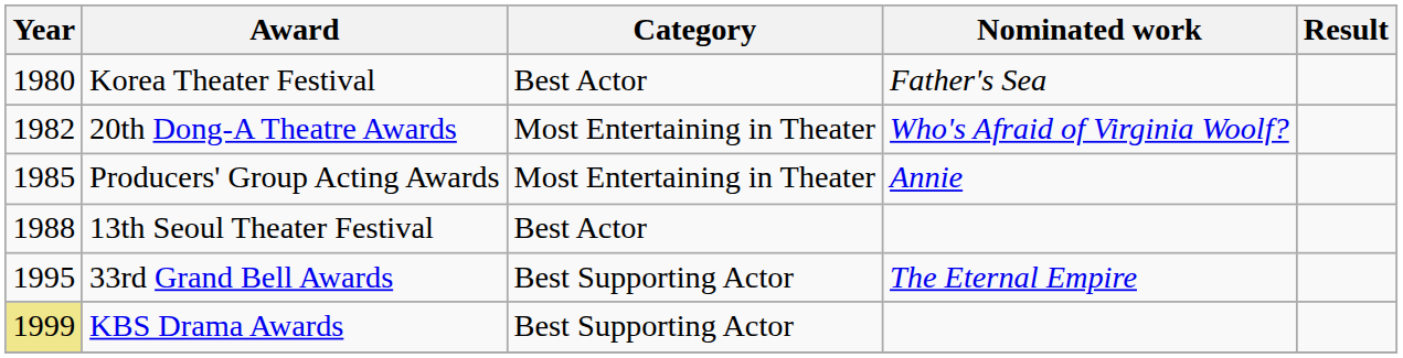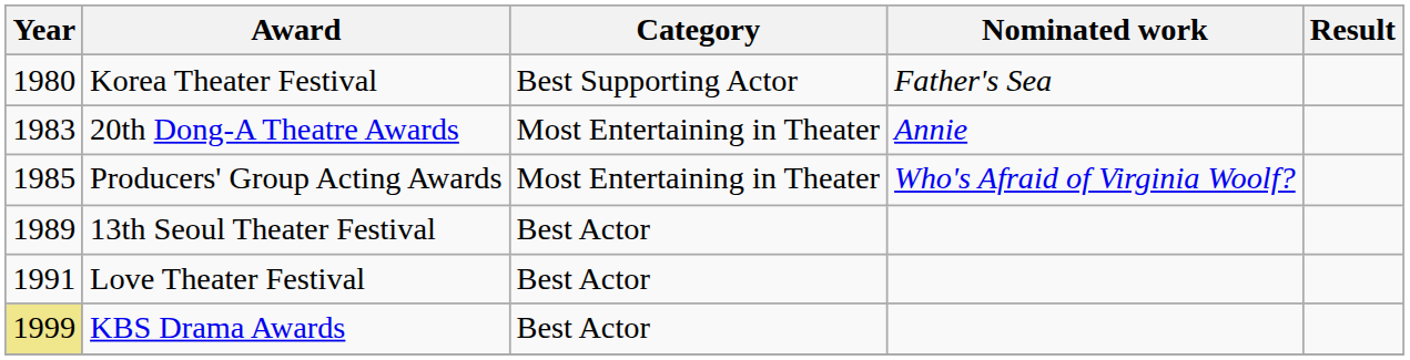Korea Theater Festival | Category: Best Actor -> Best Supporting Actor
20th Dong-A Theatre Awards | Year: 1982 -> 1983
20th Dong-A Theatre Awards | Nominated work: Who's Afraid of Virginia Woolf? -> Annie
Producers' Group Acting Awards | Nominated work: Annie -> Who's Afraid of Virginia Woolf?
13th Seoul Theater Festival | Year: 1988 -> 1989
+ row: 1991 | Love Theater Festival | Best Actor
- row: 1995 | 33rd Grand Bell Awards | Best Supporting Actor | The Eternal Empire
KBS Drama Awards | Category: Best Supporting Actor -> Best Actor
